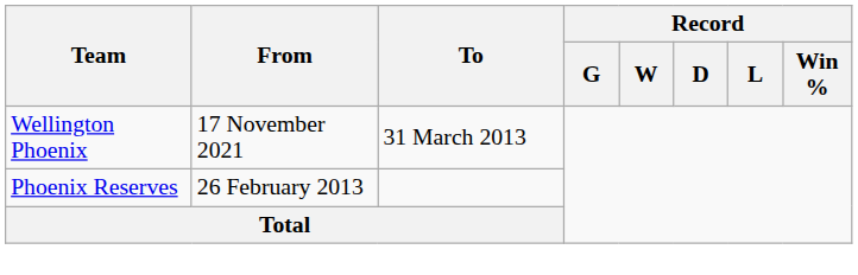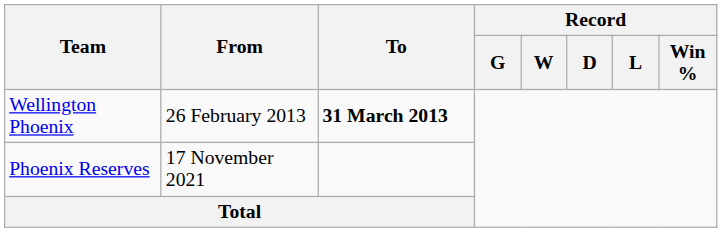Wellington Phoenix | From: 17 November 2021 -> 26 February 2013
Wellington Phoenix | To: normal -> bold
Phoenix Reserves | From: 26 February 2013 -> 17 November 2021
